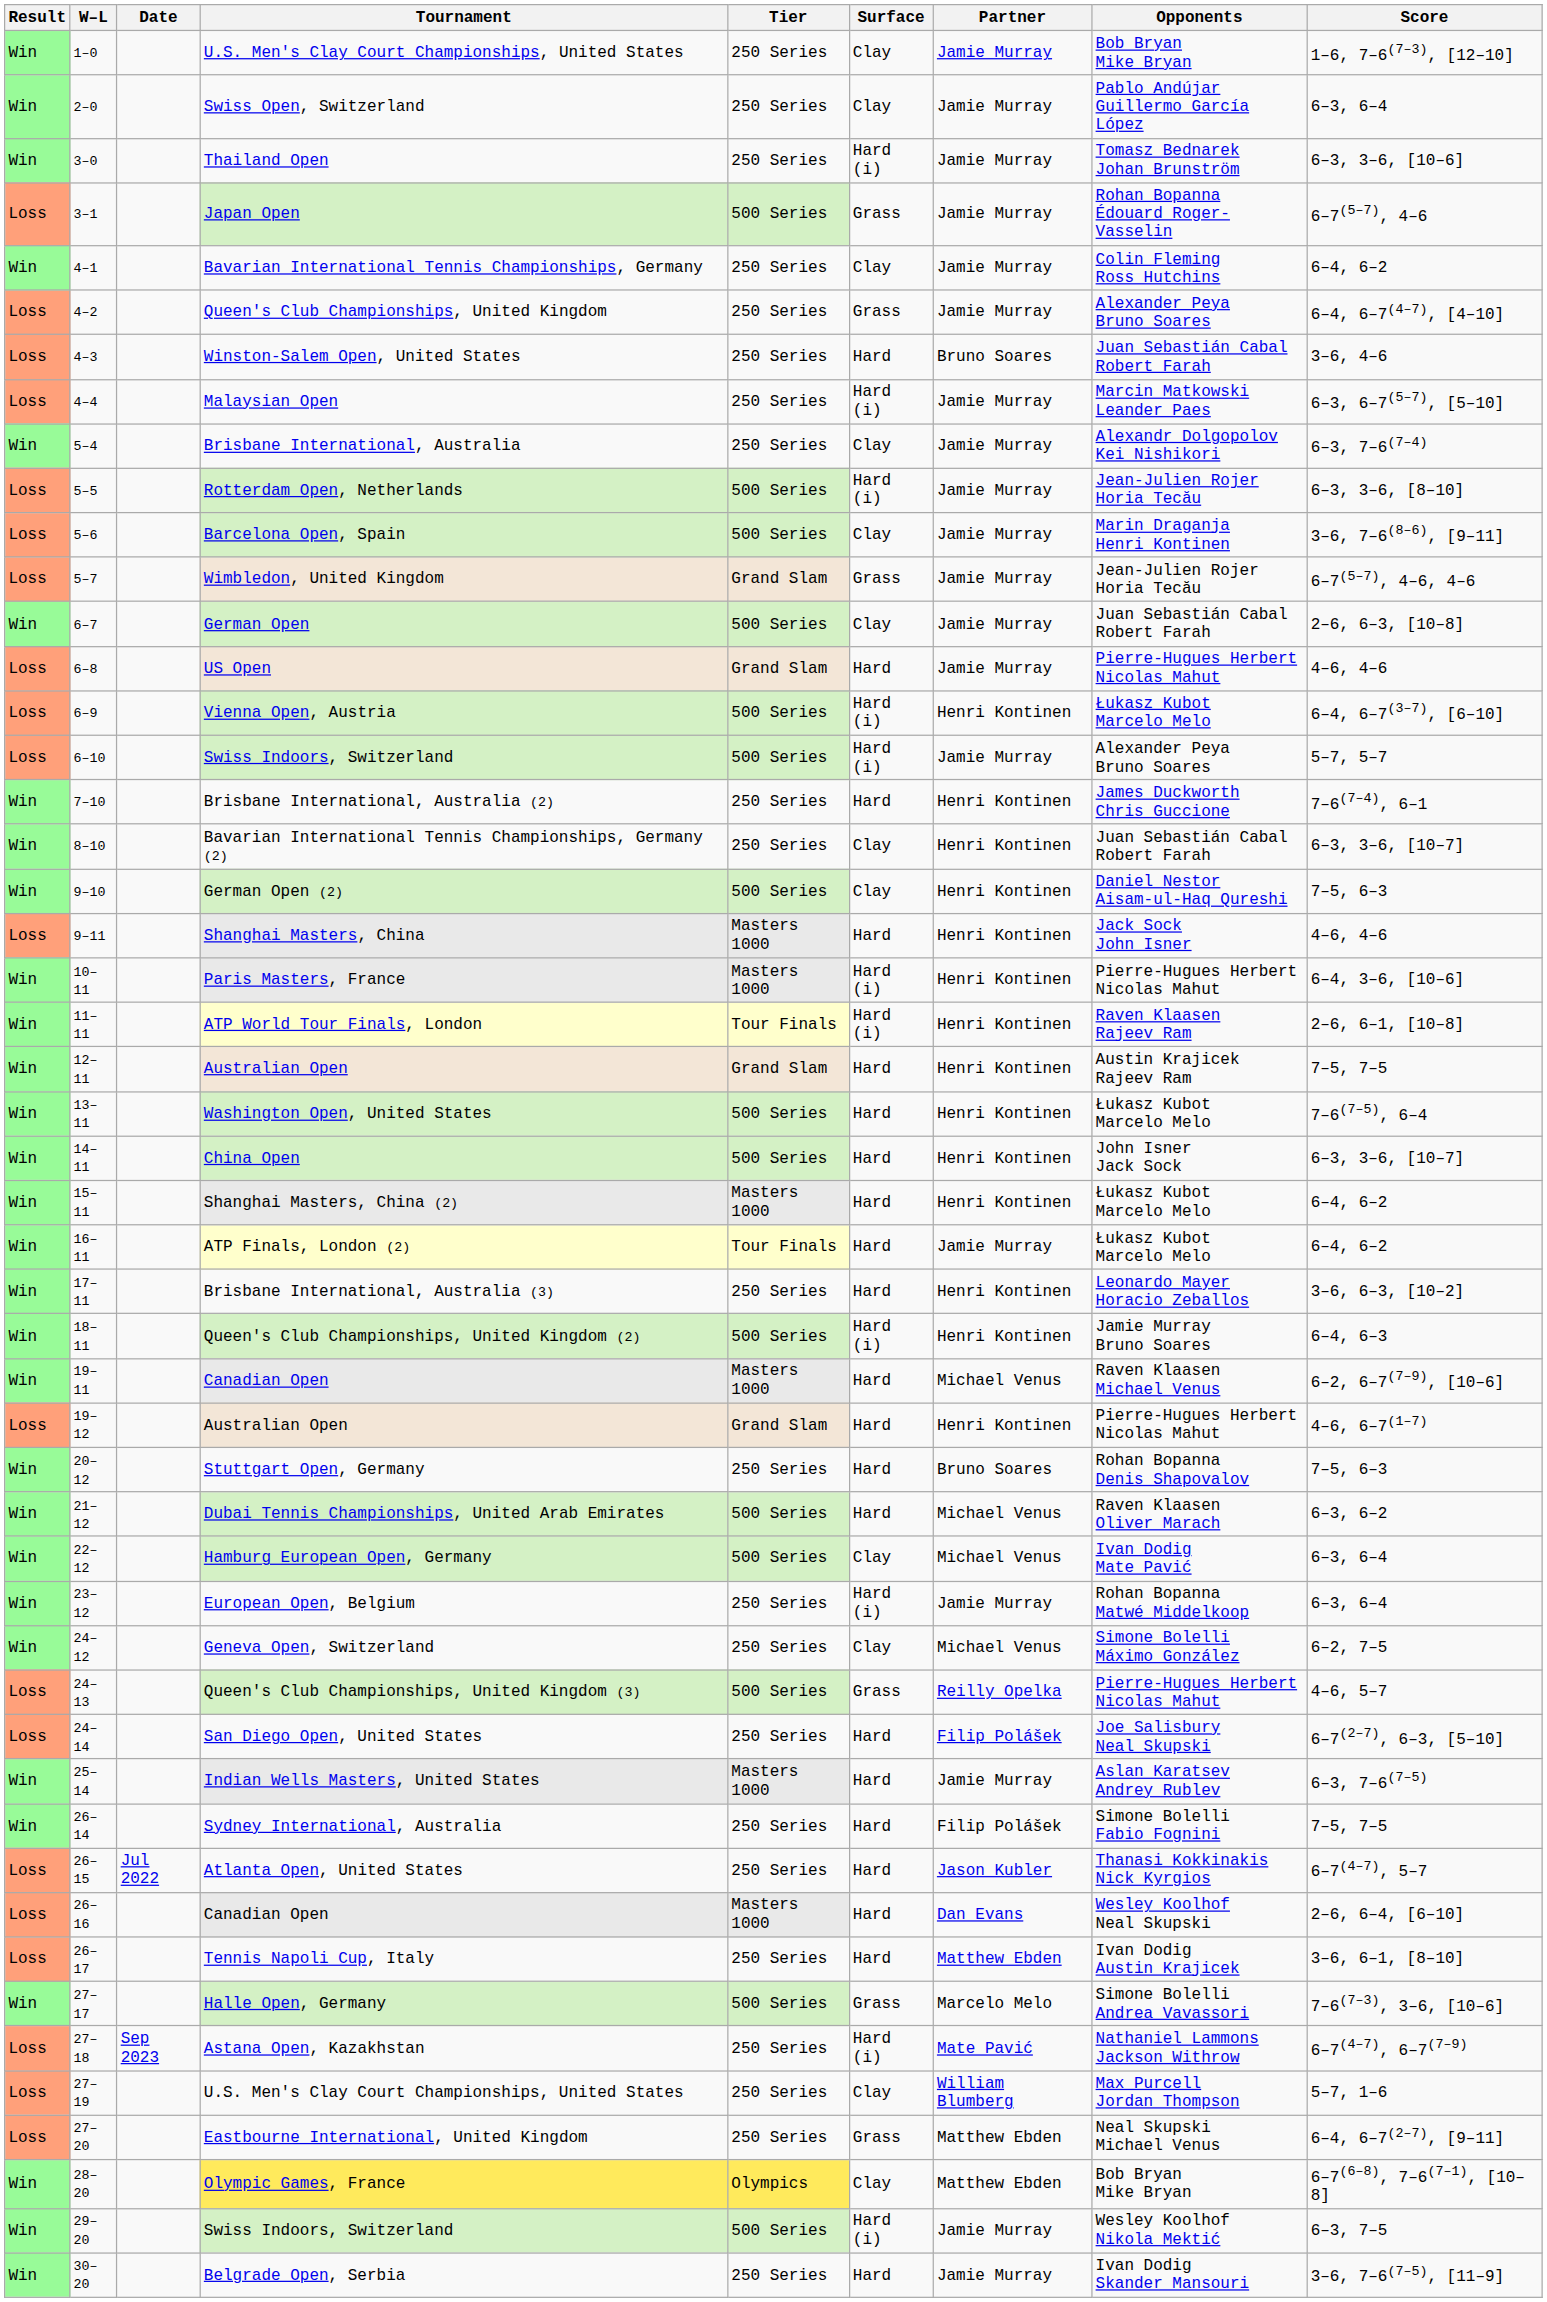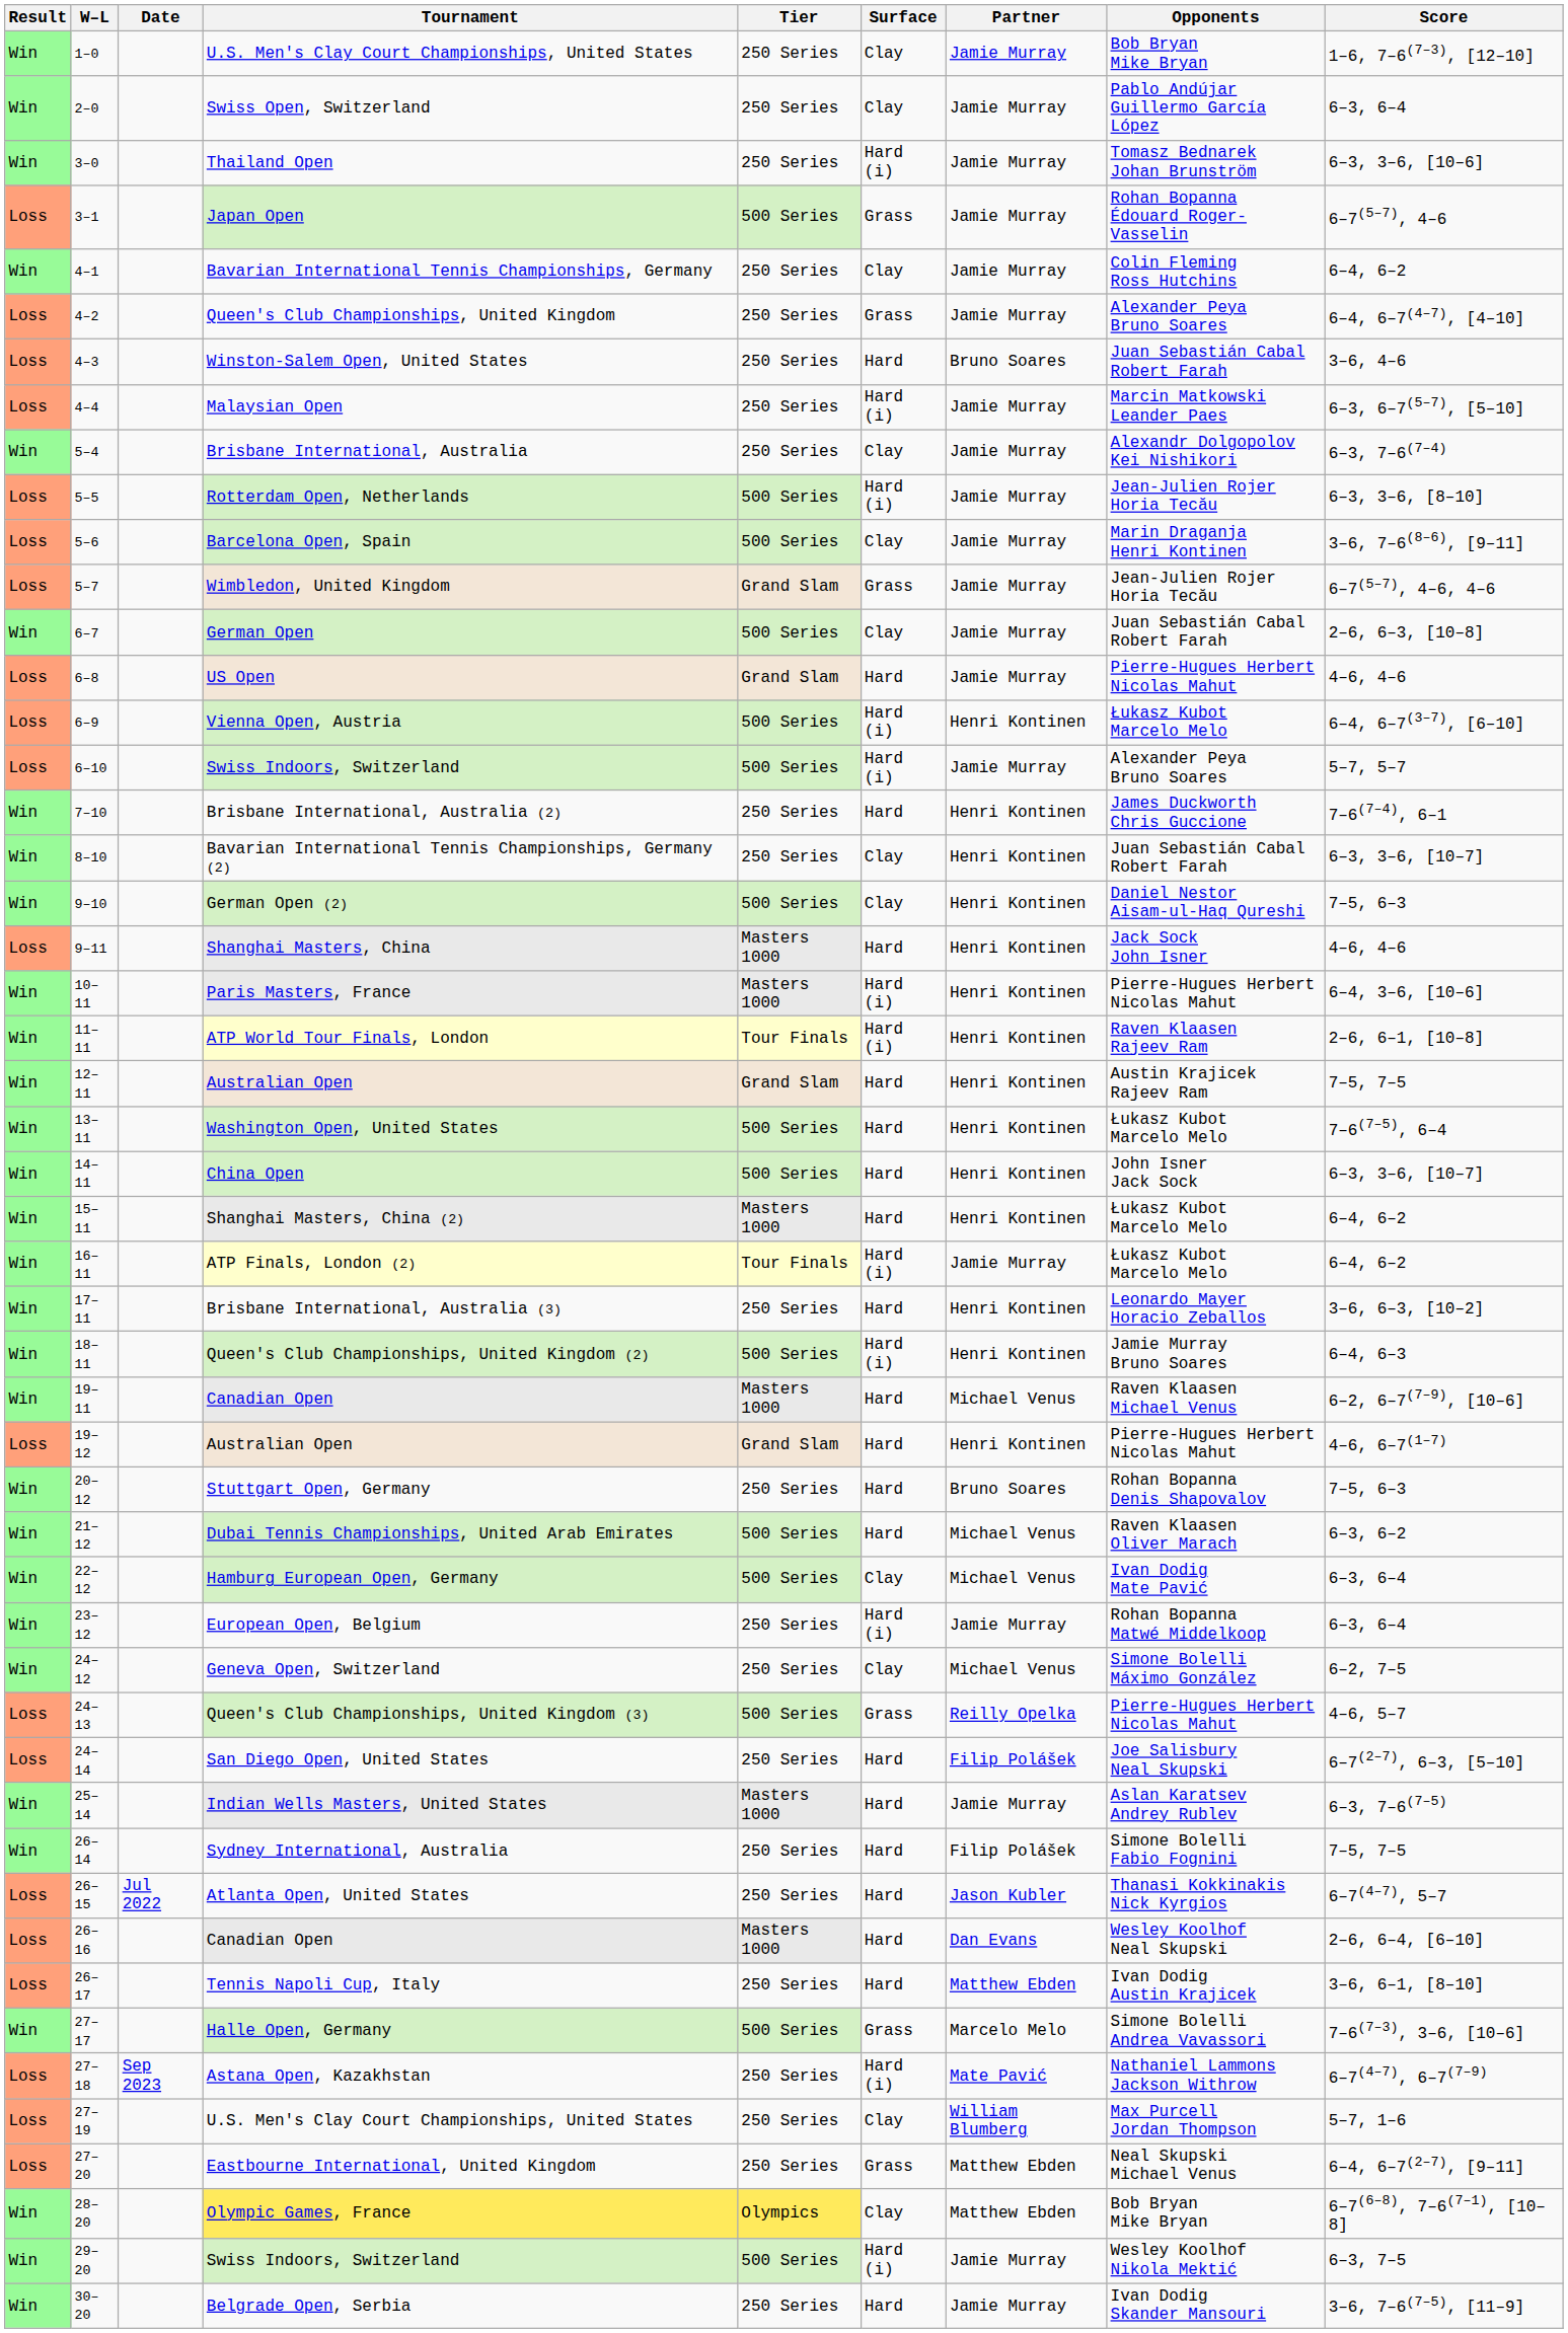ATP Finals, London (2) | Surface: Hard -> Hard (i)
